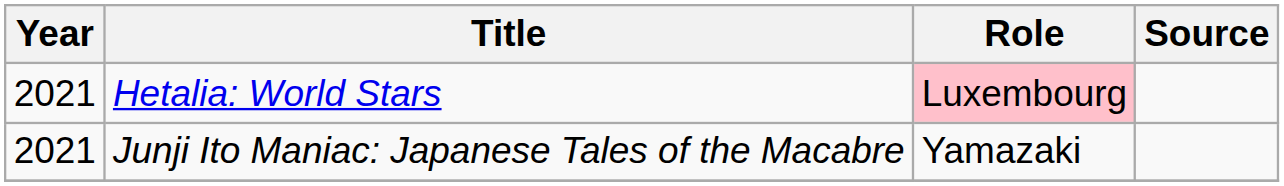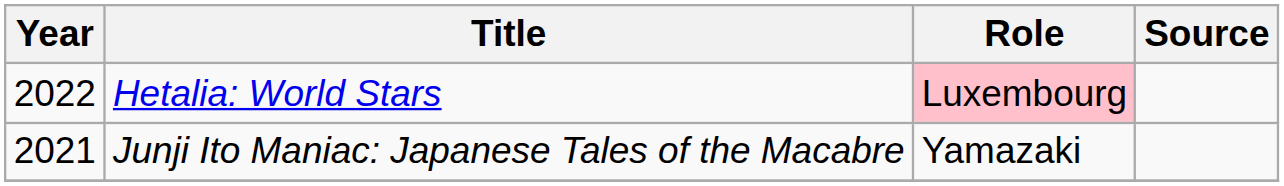Hetalia: World Stars | Year: 2021 -> 2022
